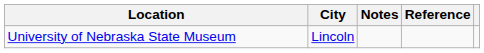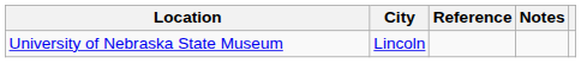columns swapped: Notes <-> Reference
